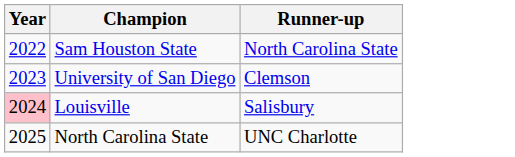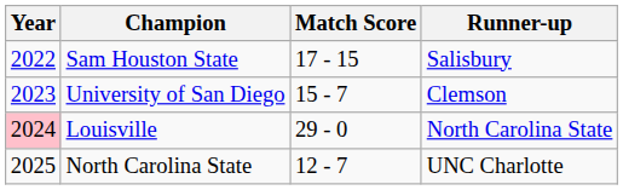+ column: Match Score | 17 - 15 | 15 - 7 | 29 - 0 | 12 - 7
Sam Houston State | Runner-up: North Carolina State -> Salisbury
Louisville | Runner-up: Salisbury -> North Carolina State
